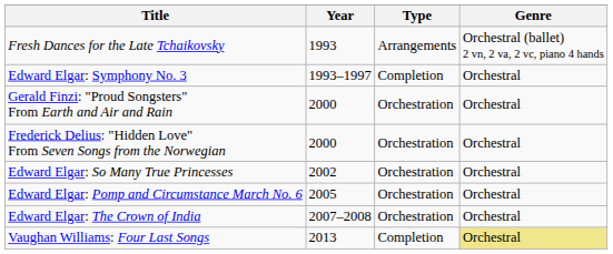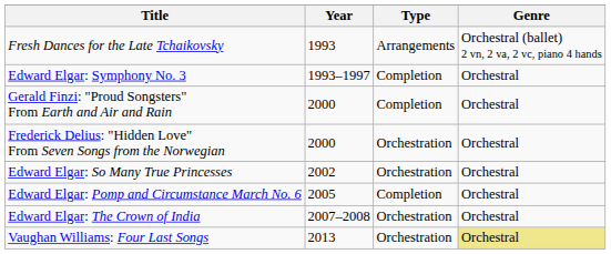Gerald Finzi: "Proud Songsters" From Earth and Air and Rain | Type: Orchestration -> Completion
Edward Elgar: Pomp and Circumstance March No. 6 | Type: Orchestration -> Completion
Vaughan Williams: Four Last Songs | Type: Completion -> Orchestration
